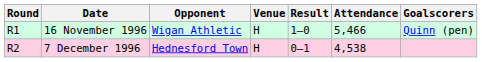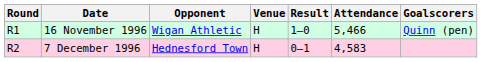7 December 1996 | Attendance: 4,538 -> 4,583
